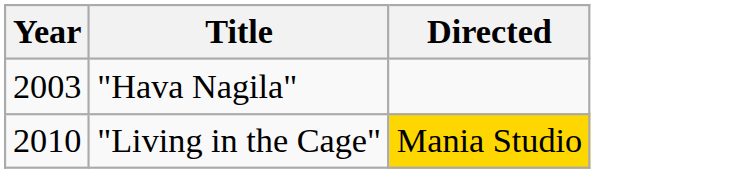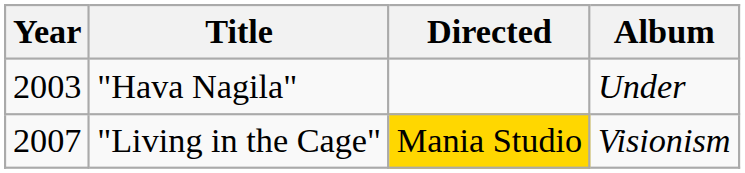+ column: Album | Under | Visionism
"Living in the Cage" | Year: 2010 -> 2007
